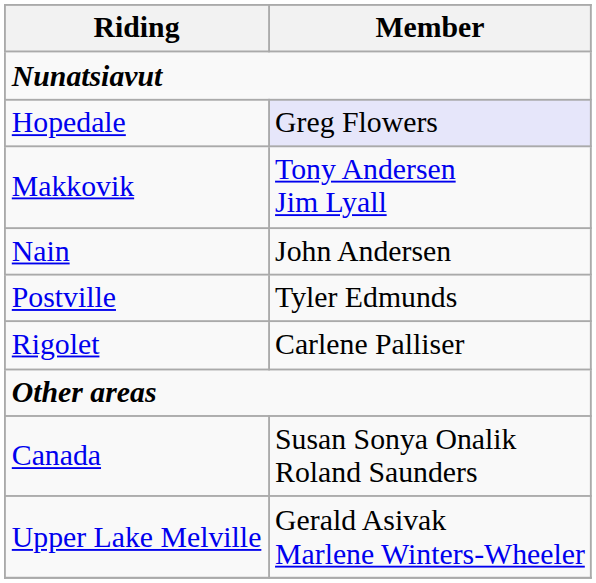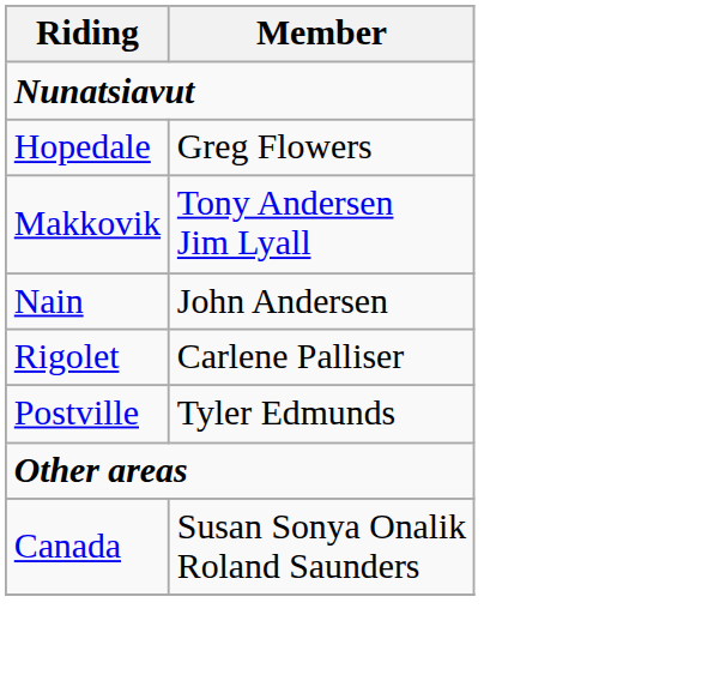Hopedale | Member: lavender background -> no background
rows swapped: Postville <-> Rigolet
- row: Upper Lake Melville | Gerald Asivak Marlene Winters-Wheeler
